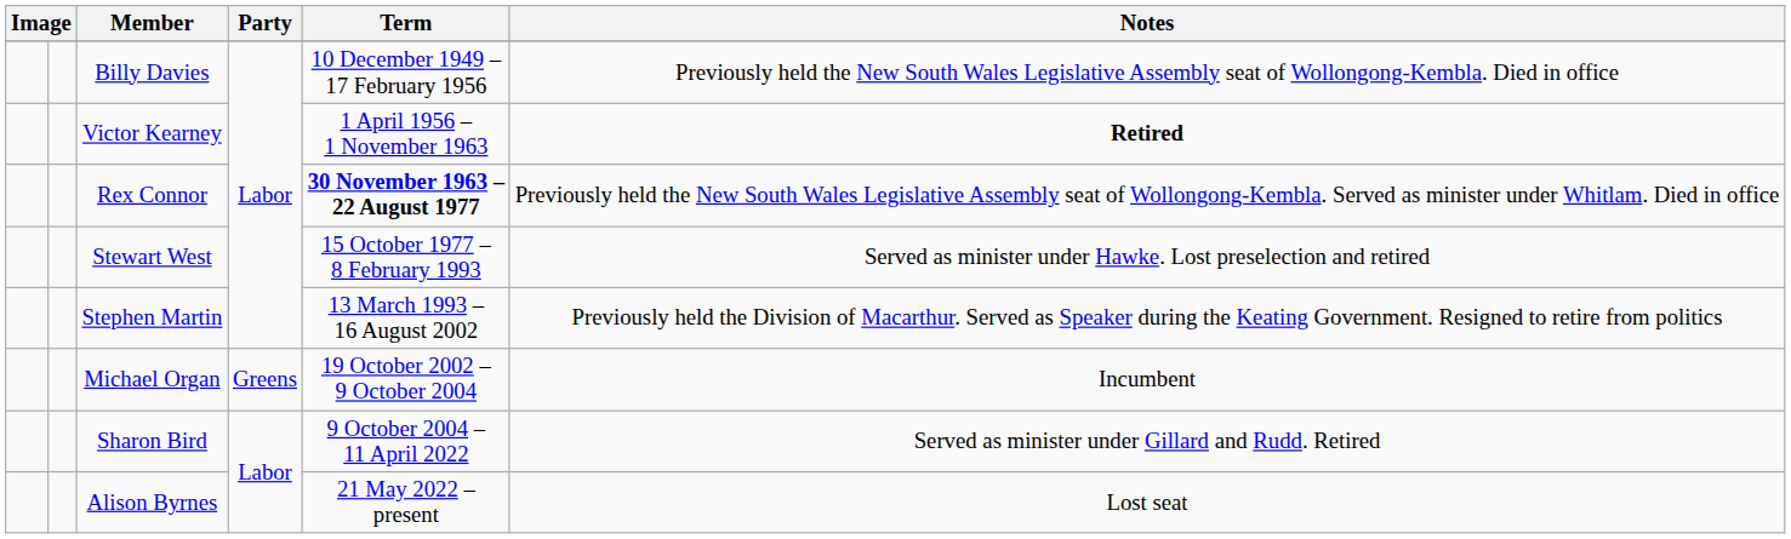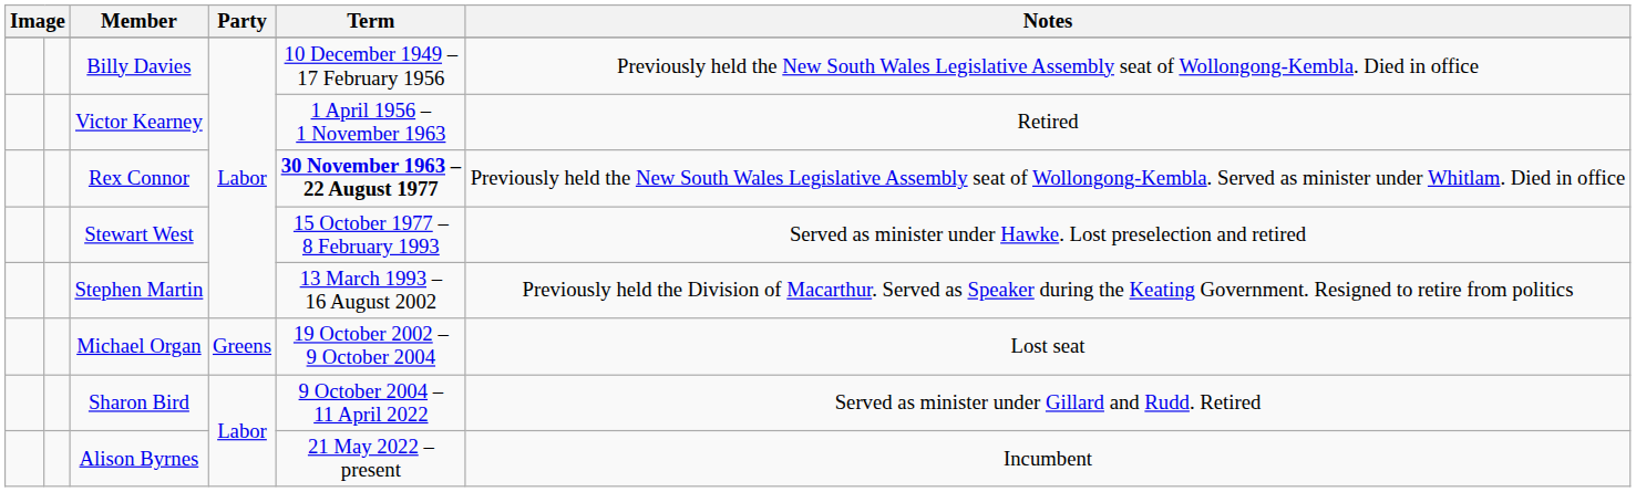Victor Kearney | Notes: bold -> normal
Michael Organ | Notes: Incumbent -> Lost seat
Alison Byrnes | Notes: Lost seat -> Incumbent
